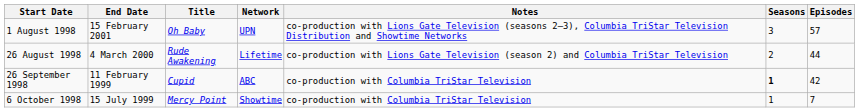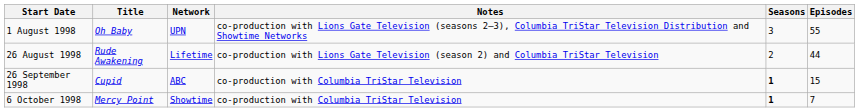- column: End Date | 15 February 2001 | 4 March 2000 | 11 February 1999 | 15 July 1999
1 August 1998 | Episodes: 57 -> 55
26 September 1998 | Episodes: 42 -> 15
6 October 1998 | Seasons: normal -> bold
